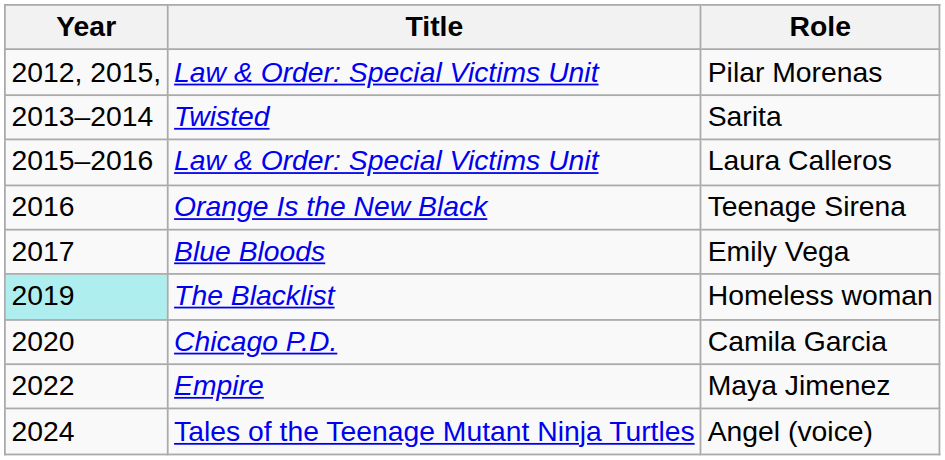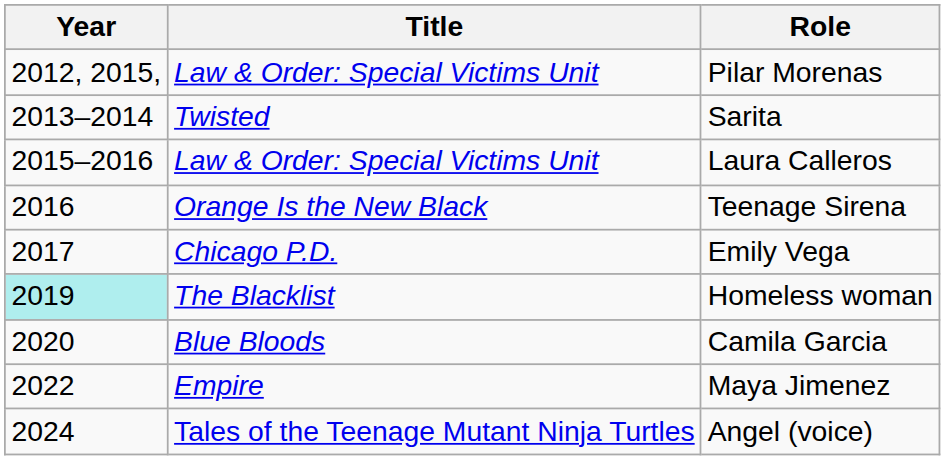Emily Vega | Title: Blue Bloods -> Chicago P.D.
Camila Garcia | Title: Chicago P.D. -> Blue Bloods
